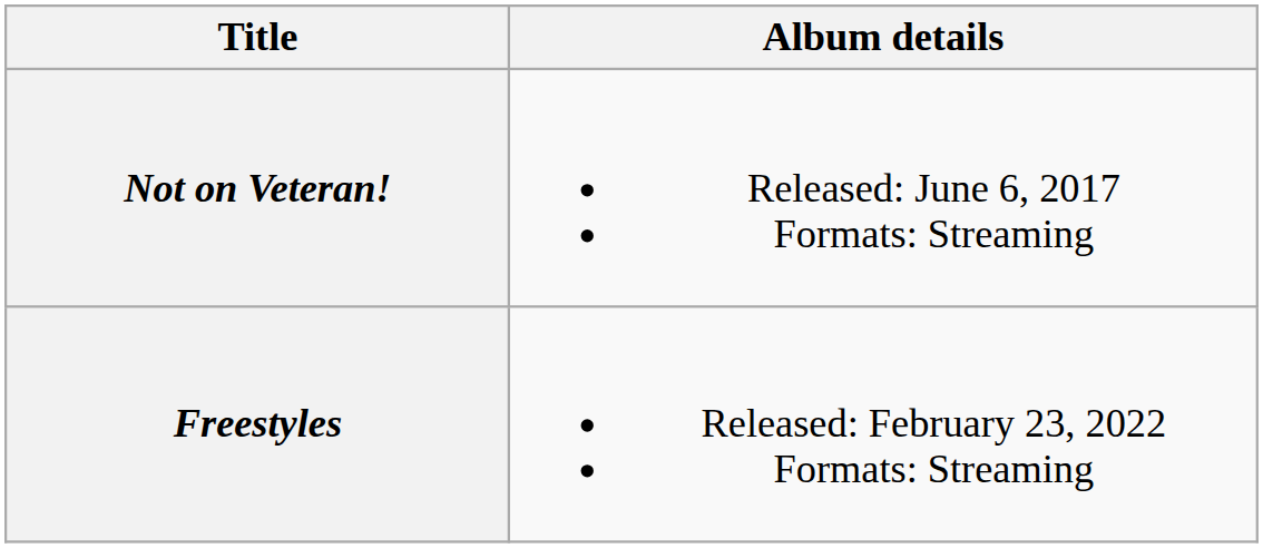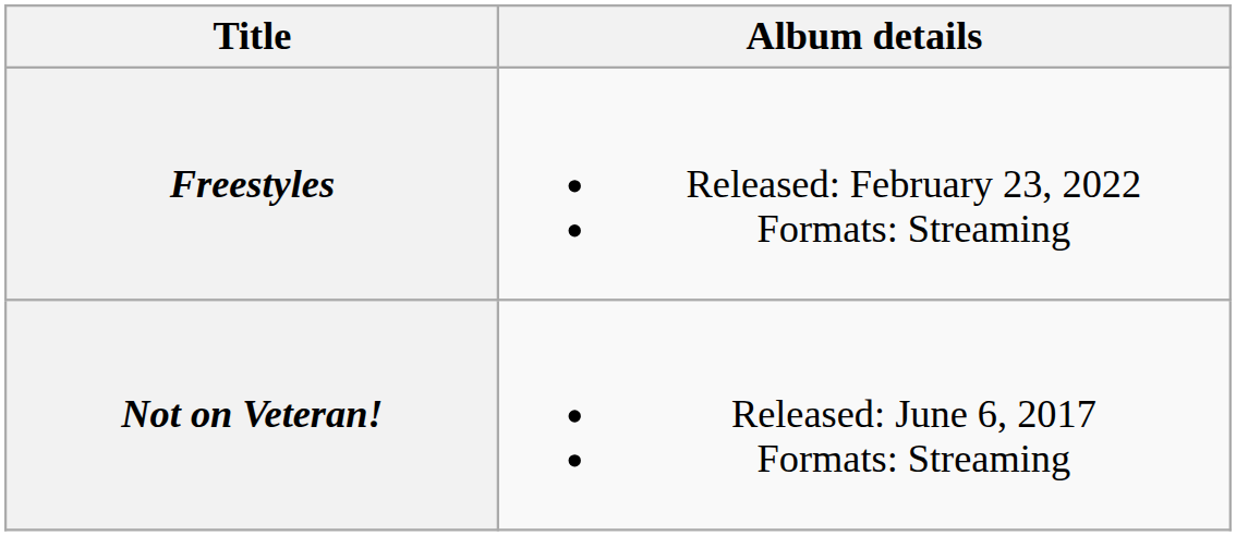rows swapped: Not on Veteran! <-> Freestyles
